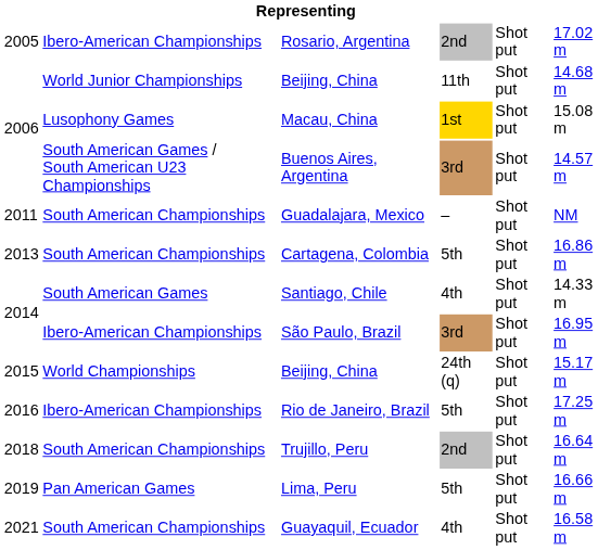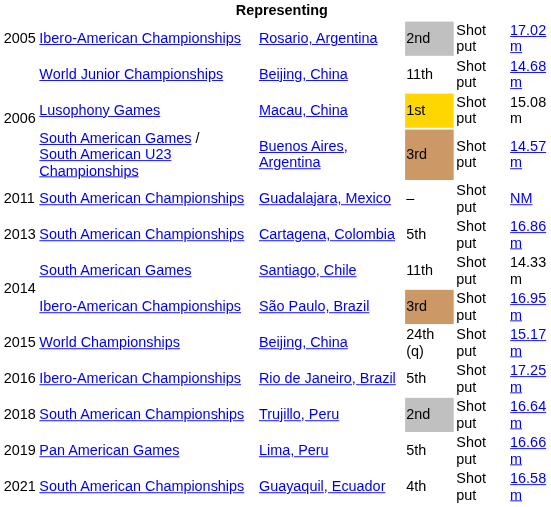Santiago, Chile | column 4: 4th -> 11th
